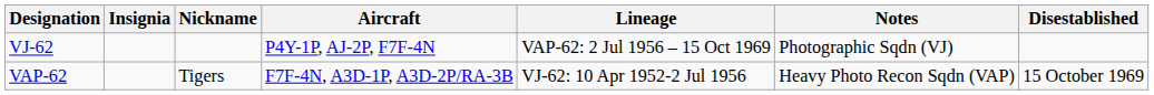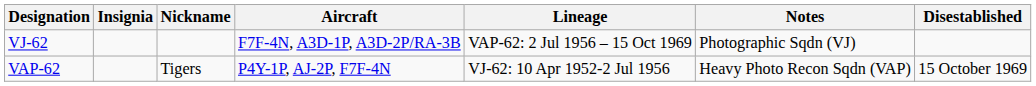VJ-62 | Aircraft: P4Y-1P, AJ-2P, F7F-4N -> F7F-4N, A3D-1P, A3D-2P/RA-3B
VAP-62 | Aircraft: F7F-4N, A3D-1P, A3D-2P/RA-3B -> P4Y-1P, AJ-2P, F7F-4N
